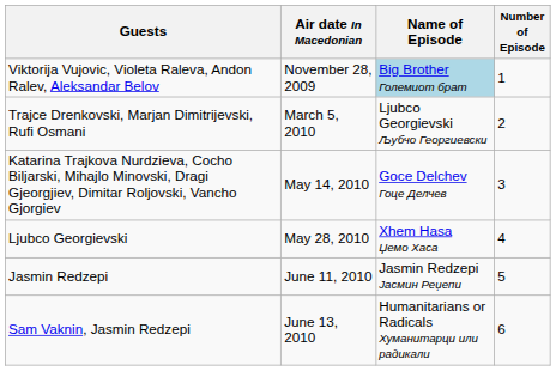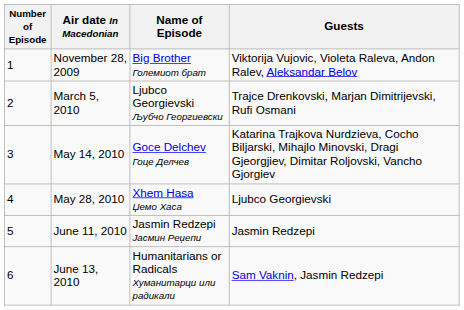columns swapped: Number of Episode <-> Guests
November 28, 2009 | Name of Episode: lightblue background -> no background
